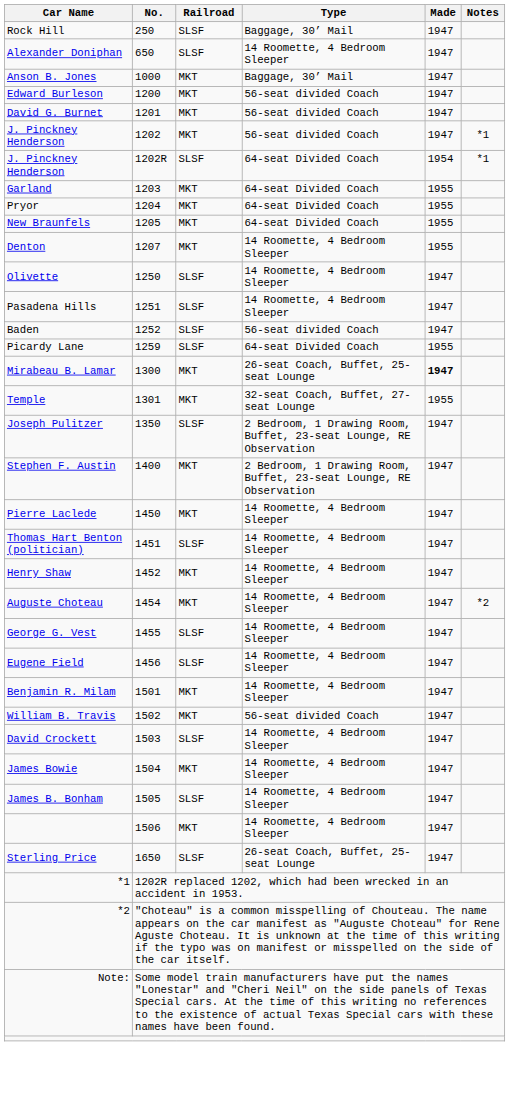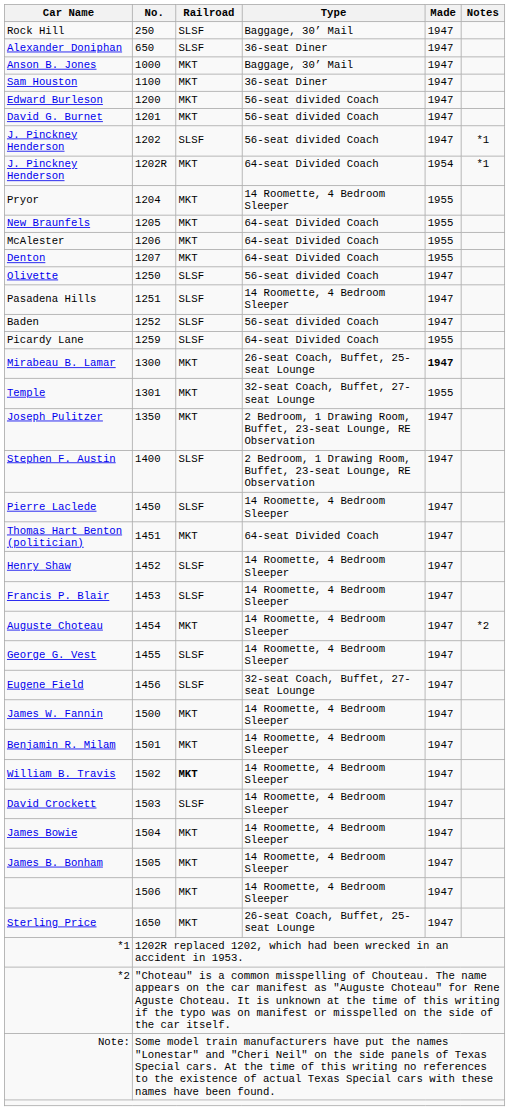Alexander Doniphan | Type: 14 Roomette, 4 Bedroom Sleeper -> 36-seat Diner
+ row: Sam Houston | 1100 | MKT | 36-seat Diner | 1947
J. Pinckney Henderson / 1202 | Railroad: MKT -> SLSF
J. Pinckney Henderson / 1202R | Railroad: SLSF -> MKT
- row: Garland | 1203 | MKT | 64-seat Divided Coach | 1955
Pryor | Type: 64-seat Divided Coach -> 14 Roomette, 4 Bedroom Sleeper
+ row: McAlester | 1206 | MKT | 64-seat Divided Coach | 1955
Denton | Type: 14 Roomette, 4 Bedroom Sleeper -> 64-seat Divided Coach
Olivette | Type: 14 Roomette, 4 Bedroom Sleeper -> 56-seat divided Coach
Joseph Pulitzer | Railroad: SLSF -> MKT
Stephen F. Austin | Railroad: MKT -> SLSF
Pierre Laclede | Railroad: MKT -> SLSF
Thomas Hart Benton (politician) | Railroad: SLSF -> MKT
Thomas Hart Benton (politician) | Type: 14 Roomette, 4 Bedroom Sleeper -> 64-seat Divided Coach
Henry Shaw | Railroad: MKT -> SLSF
+ row: Francis P. Blair | 1453 | SLSF | 14 Roomette, 4 Bedroom Sleeper | 1947
Eugene Field | Type: 14 Roomette, 4 Bedroom Sleeper -> 32-seat Coach, Buffet, 27-seat Lounge
+ row: James W. Fannin | 1500 | MKT | 14 Roomette, 4 Bedroom Sleeper | 1947
William B. Travis | Railroad: normal -> bold
William B. Travis | Type: 56-seat divided Coach -> 14 Roomette, 4 Bedroom Sleeper
James B. Bonham | Railroad: SLSF -> MKT
Sterling Price | Railroad: SLSF -> MKT
